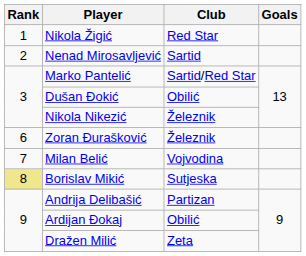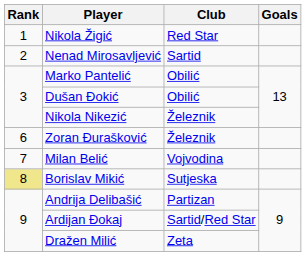Marko Pantelić | Club: Sartid/Red Star -> Obilić
Ardijan Đokaj | Club: Obilić -> Sartid/Red Star
